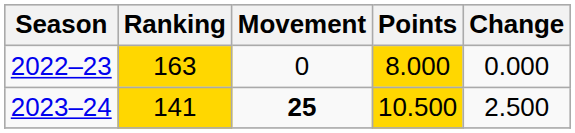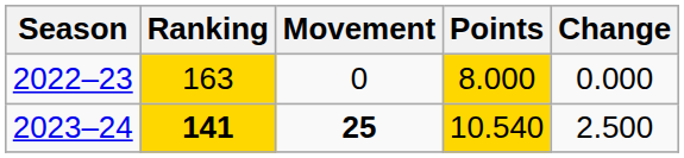2023–24 | Ranking: normal -> bold
2023–24 | Points: 10.500 -> 10.540
